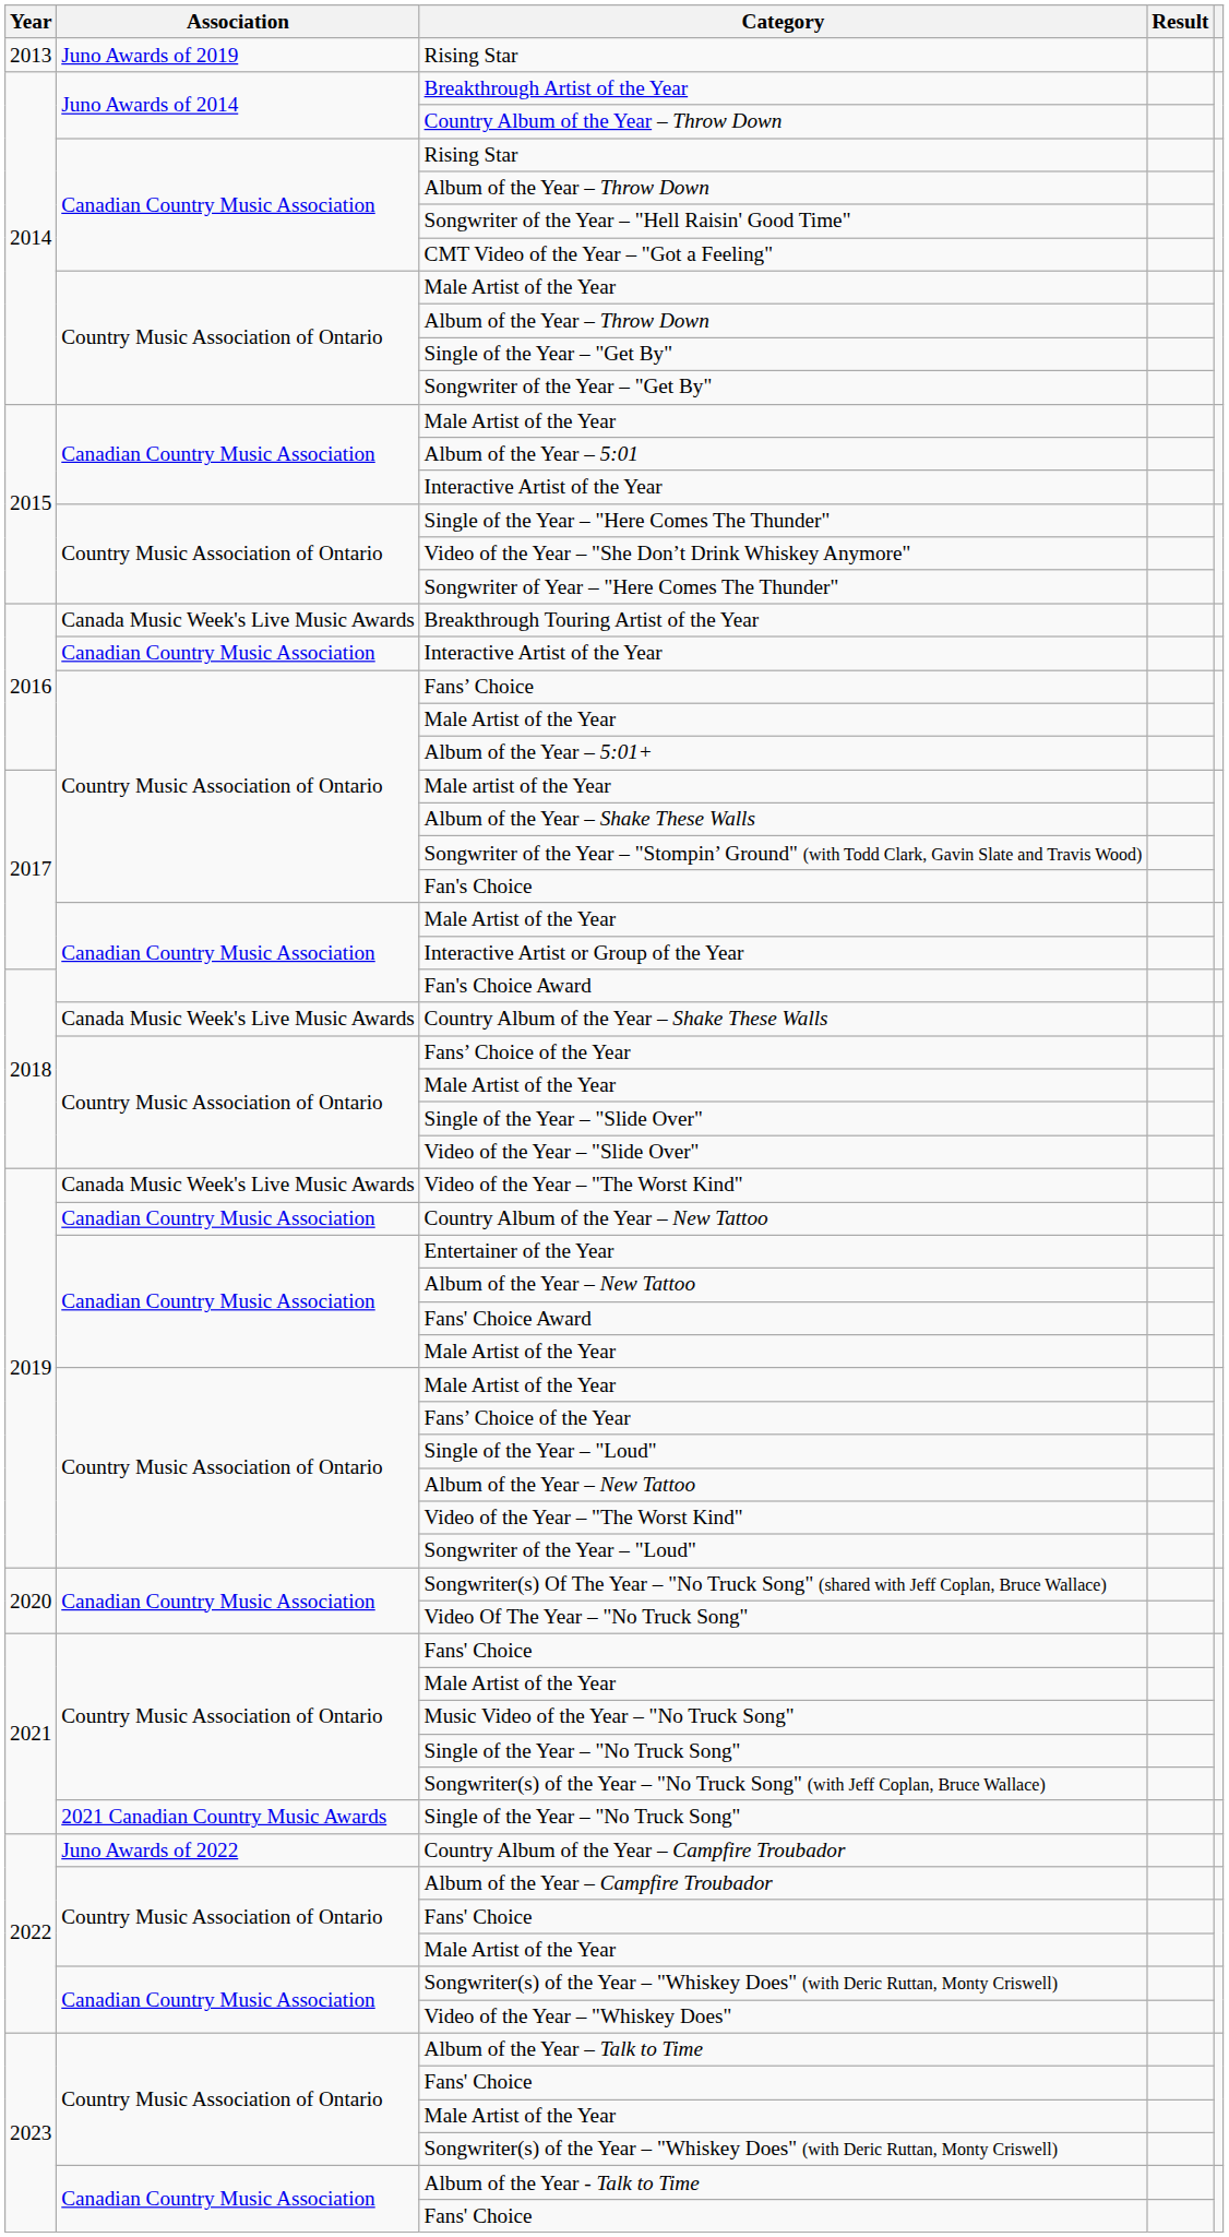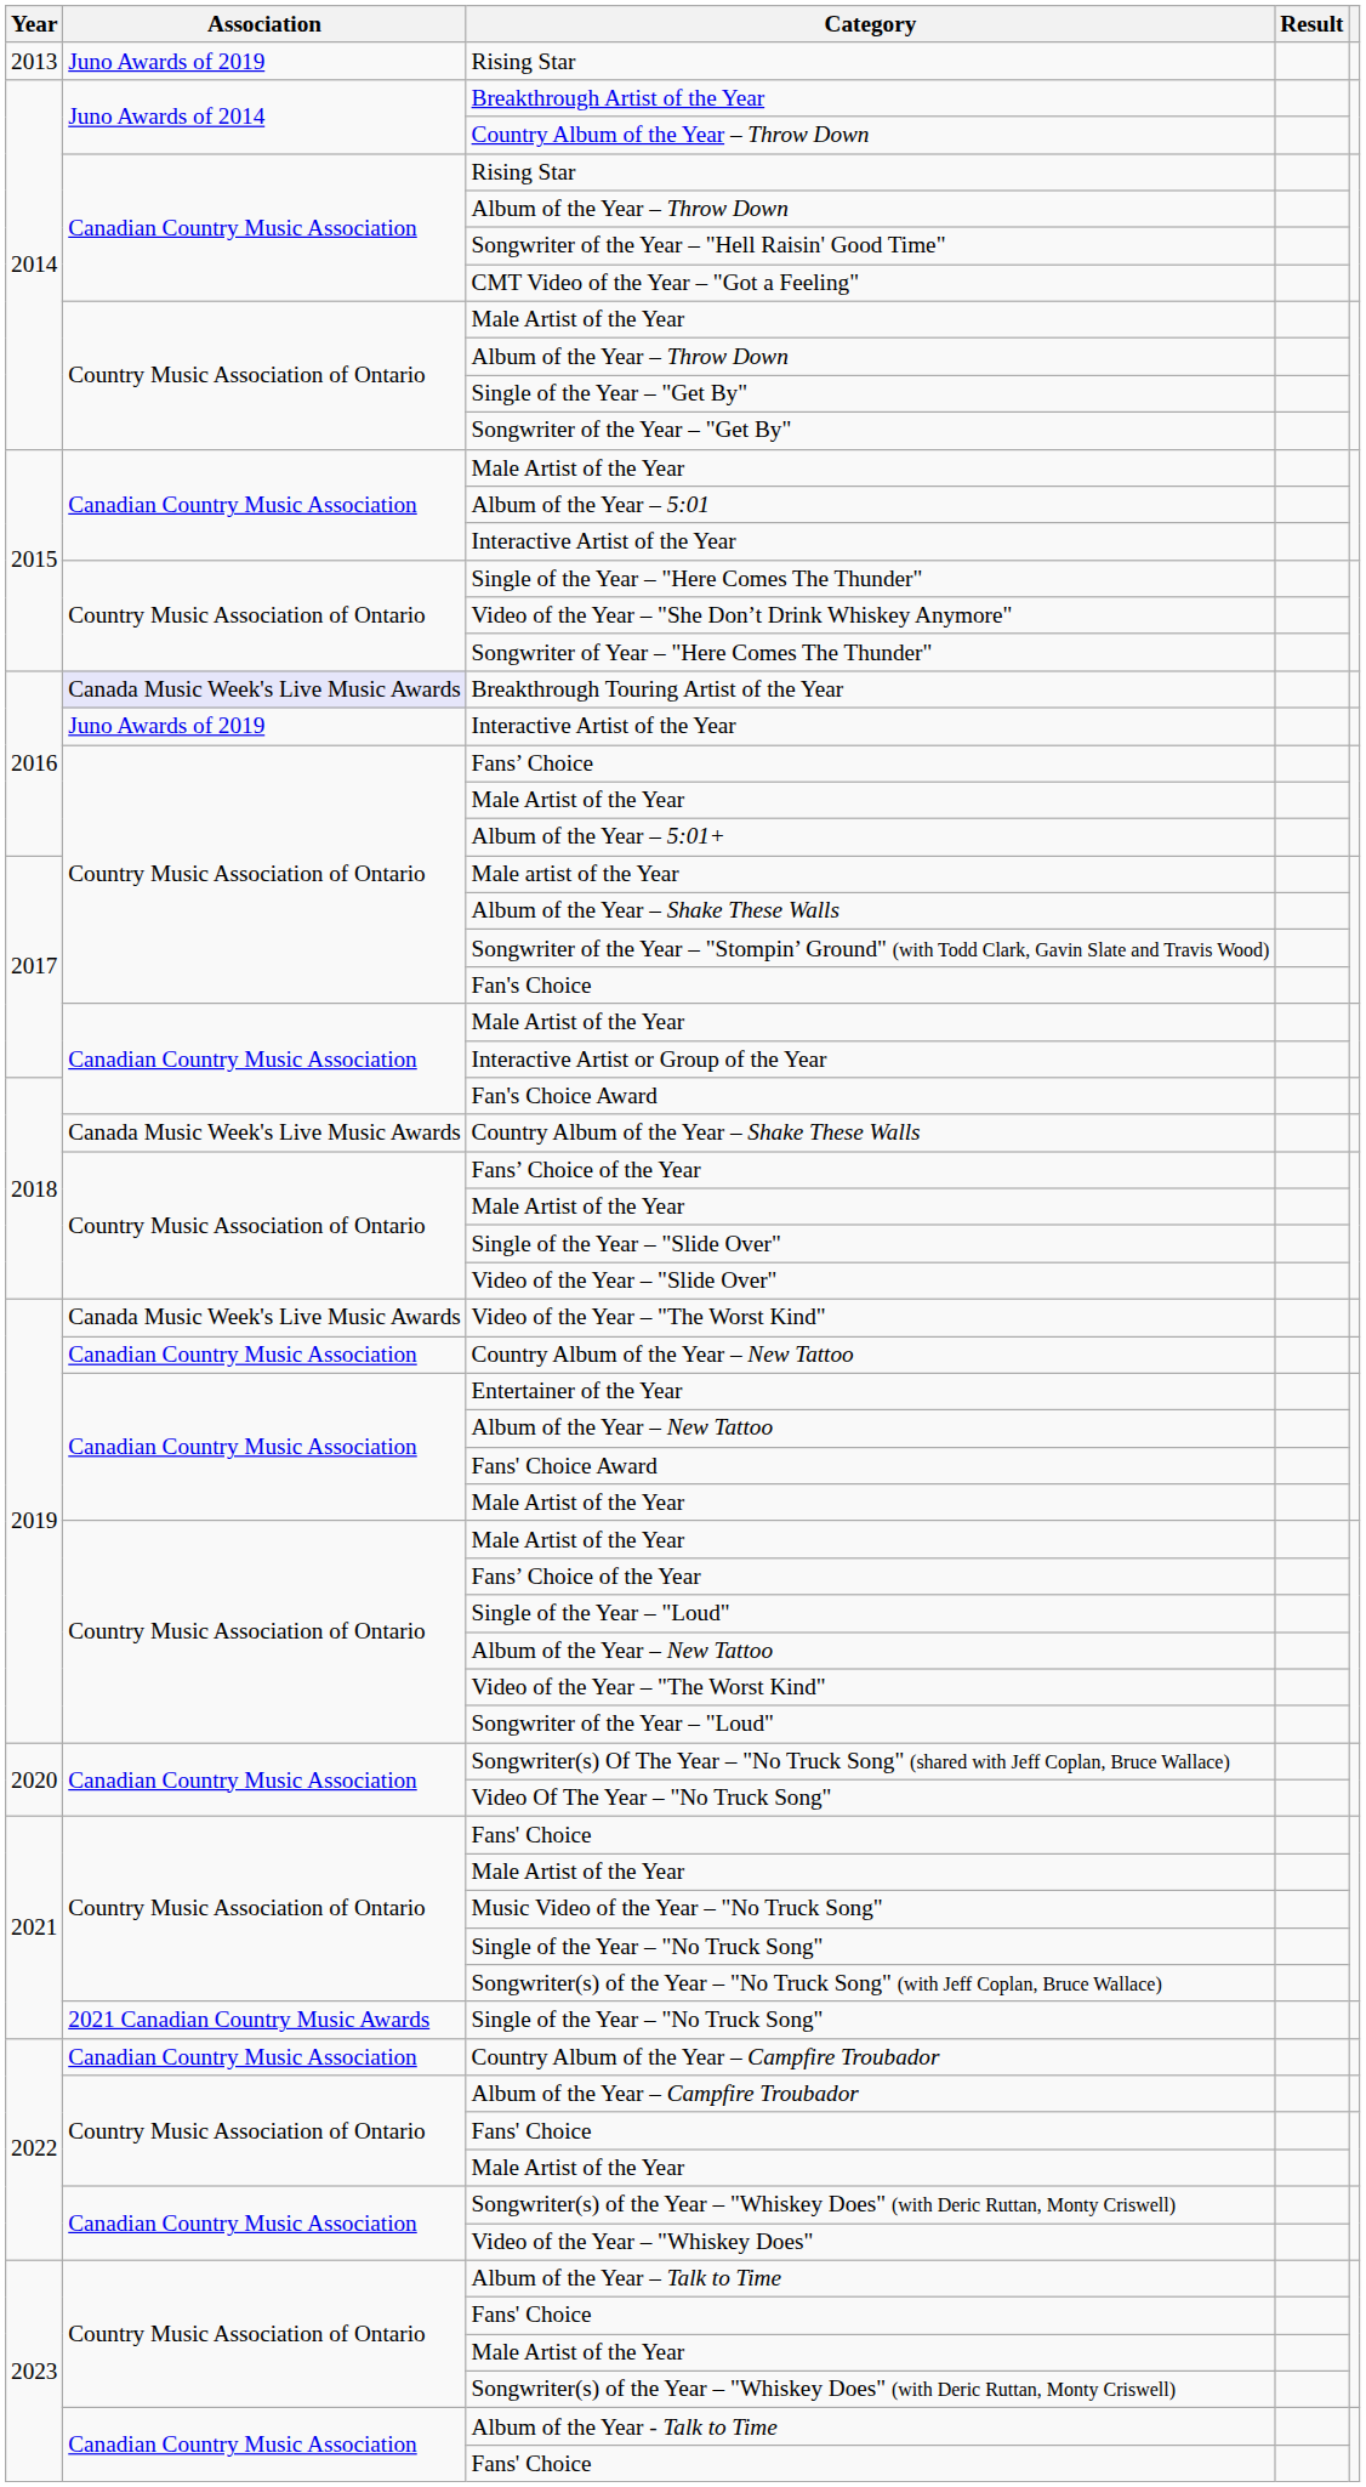Breakthrough Touring Artist of the Year | Association: no background -> lavender background
2016 / Interactive Artist of the Year | Association: Canadian Country Music Association -> Juno Awards of 2019
Country Album of the Year – Campfire Troubador | Association: Juno Awards of 2022 -> Canadian Country Music Association
